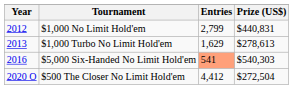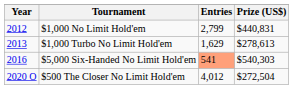$500 The Closer No Limit Hold'em | Entries: 4,412 -> 4,012
